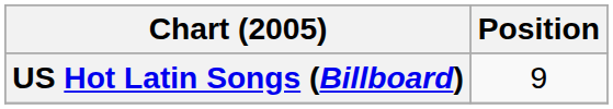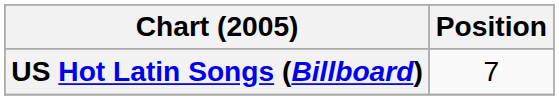US Hot Latin Songs (Billboard) | Position: 9 -> 7
